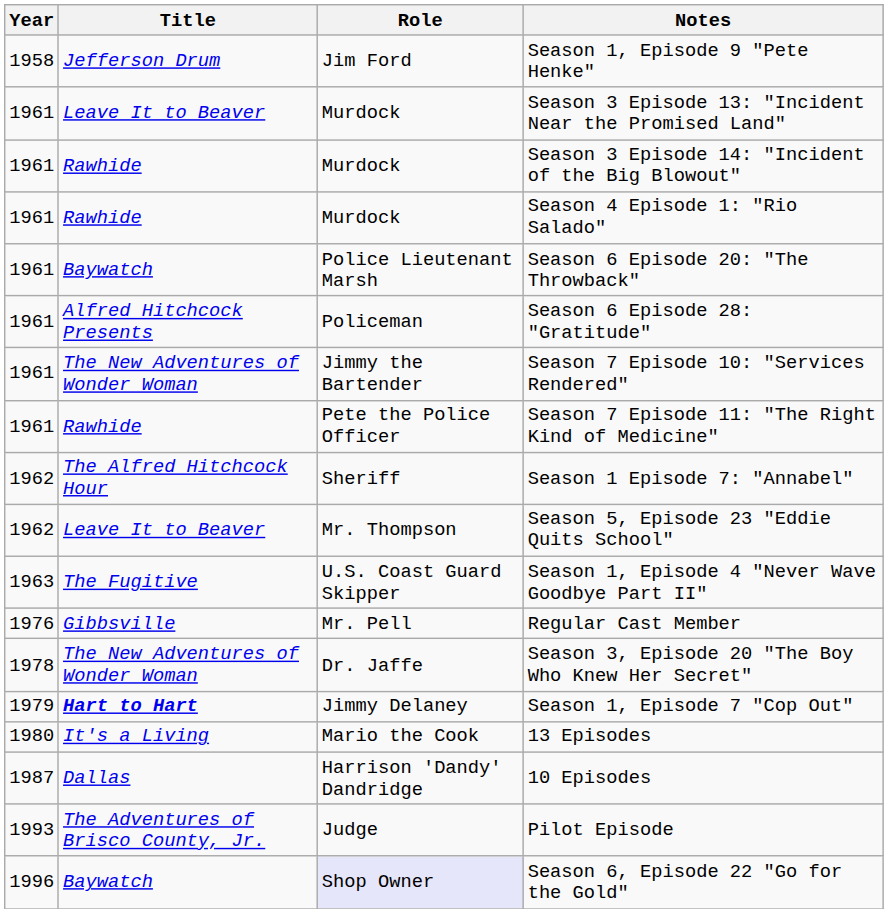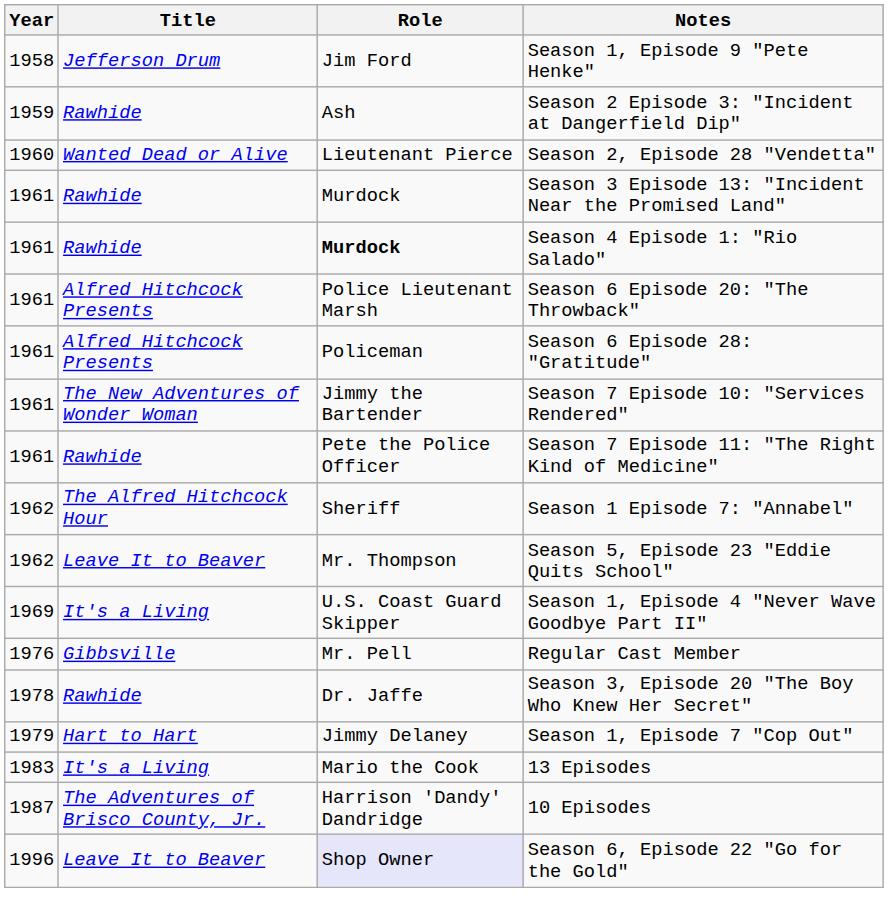+ row: 1959 | Rawhide | Ash | Season 2 Episode 3: "Incident at Dangerfield Dip"
+ row: 1960 | Wanted Dead or Alive | Lieutenant Pierce | Season 2, Episode 28 "Vendetta"
Season 3 Episode 13: "Incident Near the Promised Land" | Title: Leave It to Beaver -> Rawhide
- row: 1961 | Rawhide | Murdock | Season 3 Episode 14: "Incident of the Big Blowout"
Season 4 Episode 1: "Rio Salado" | Role: normal -> bold
Season 6 Episode 20: "The Throwback" | Title: Baywatch -> Alfred Hitchcock Presents
Season 1, Episode 4 "Never Wave Goodbye Part II" | Year: 1963 -> 1969
Season 1, Episode 4 "Never Wave Goodbye Part II" | Title: The Fugitive -> It's a Living
Season 3, Episode 20 "The Boy Who Knew Her Secret" | Title: The New Adventures of Wonder Woman -> Rawhide
Season 1, Episode 7 "Cop Out" | Title: bold -> normal
13 Episodes | Year: 1980 -> 1983
10 Episodes | Title: Dallas -> The Adventures of Brisco County, Jr.
- row: 1993 | The Adventures of Brisco County, Jr. | Judge | Pilot Episode
Season 6, Episode 22 "Go for the Gold" | Title: Baywatch -> Leave It to Beaver
